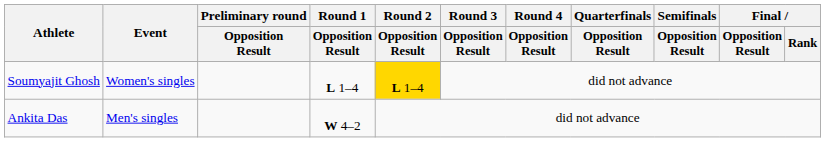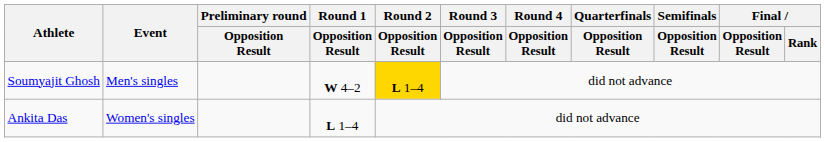Soumyajit Ghosh | Event: Women's singles -> Men's singles
Soumyajit Ghosh | Round 1 / Opposition Result: L 1–4 -> W 4–2
Ankita Das | Event: Men's singles -> Women's singles
Ankita Das | Round 1 / Opposition Result: W 4–2 -> L 1–4
